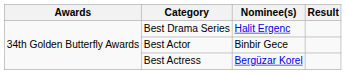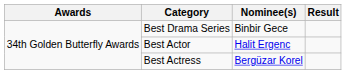Best Drama Series | Nominee(s): Halit Ergenc -> Binbir Gece
Best Actor | Nominee(s): Binbir Gece -> Halit Ergenc
